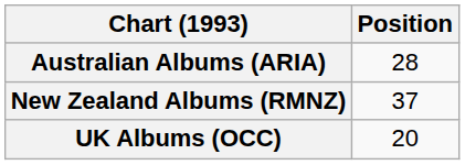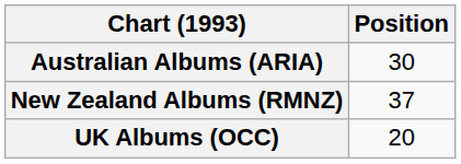Australian Albums (ARIA) | Position: 28 -> 30
